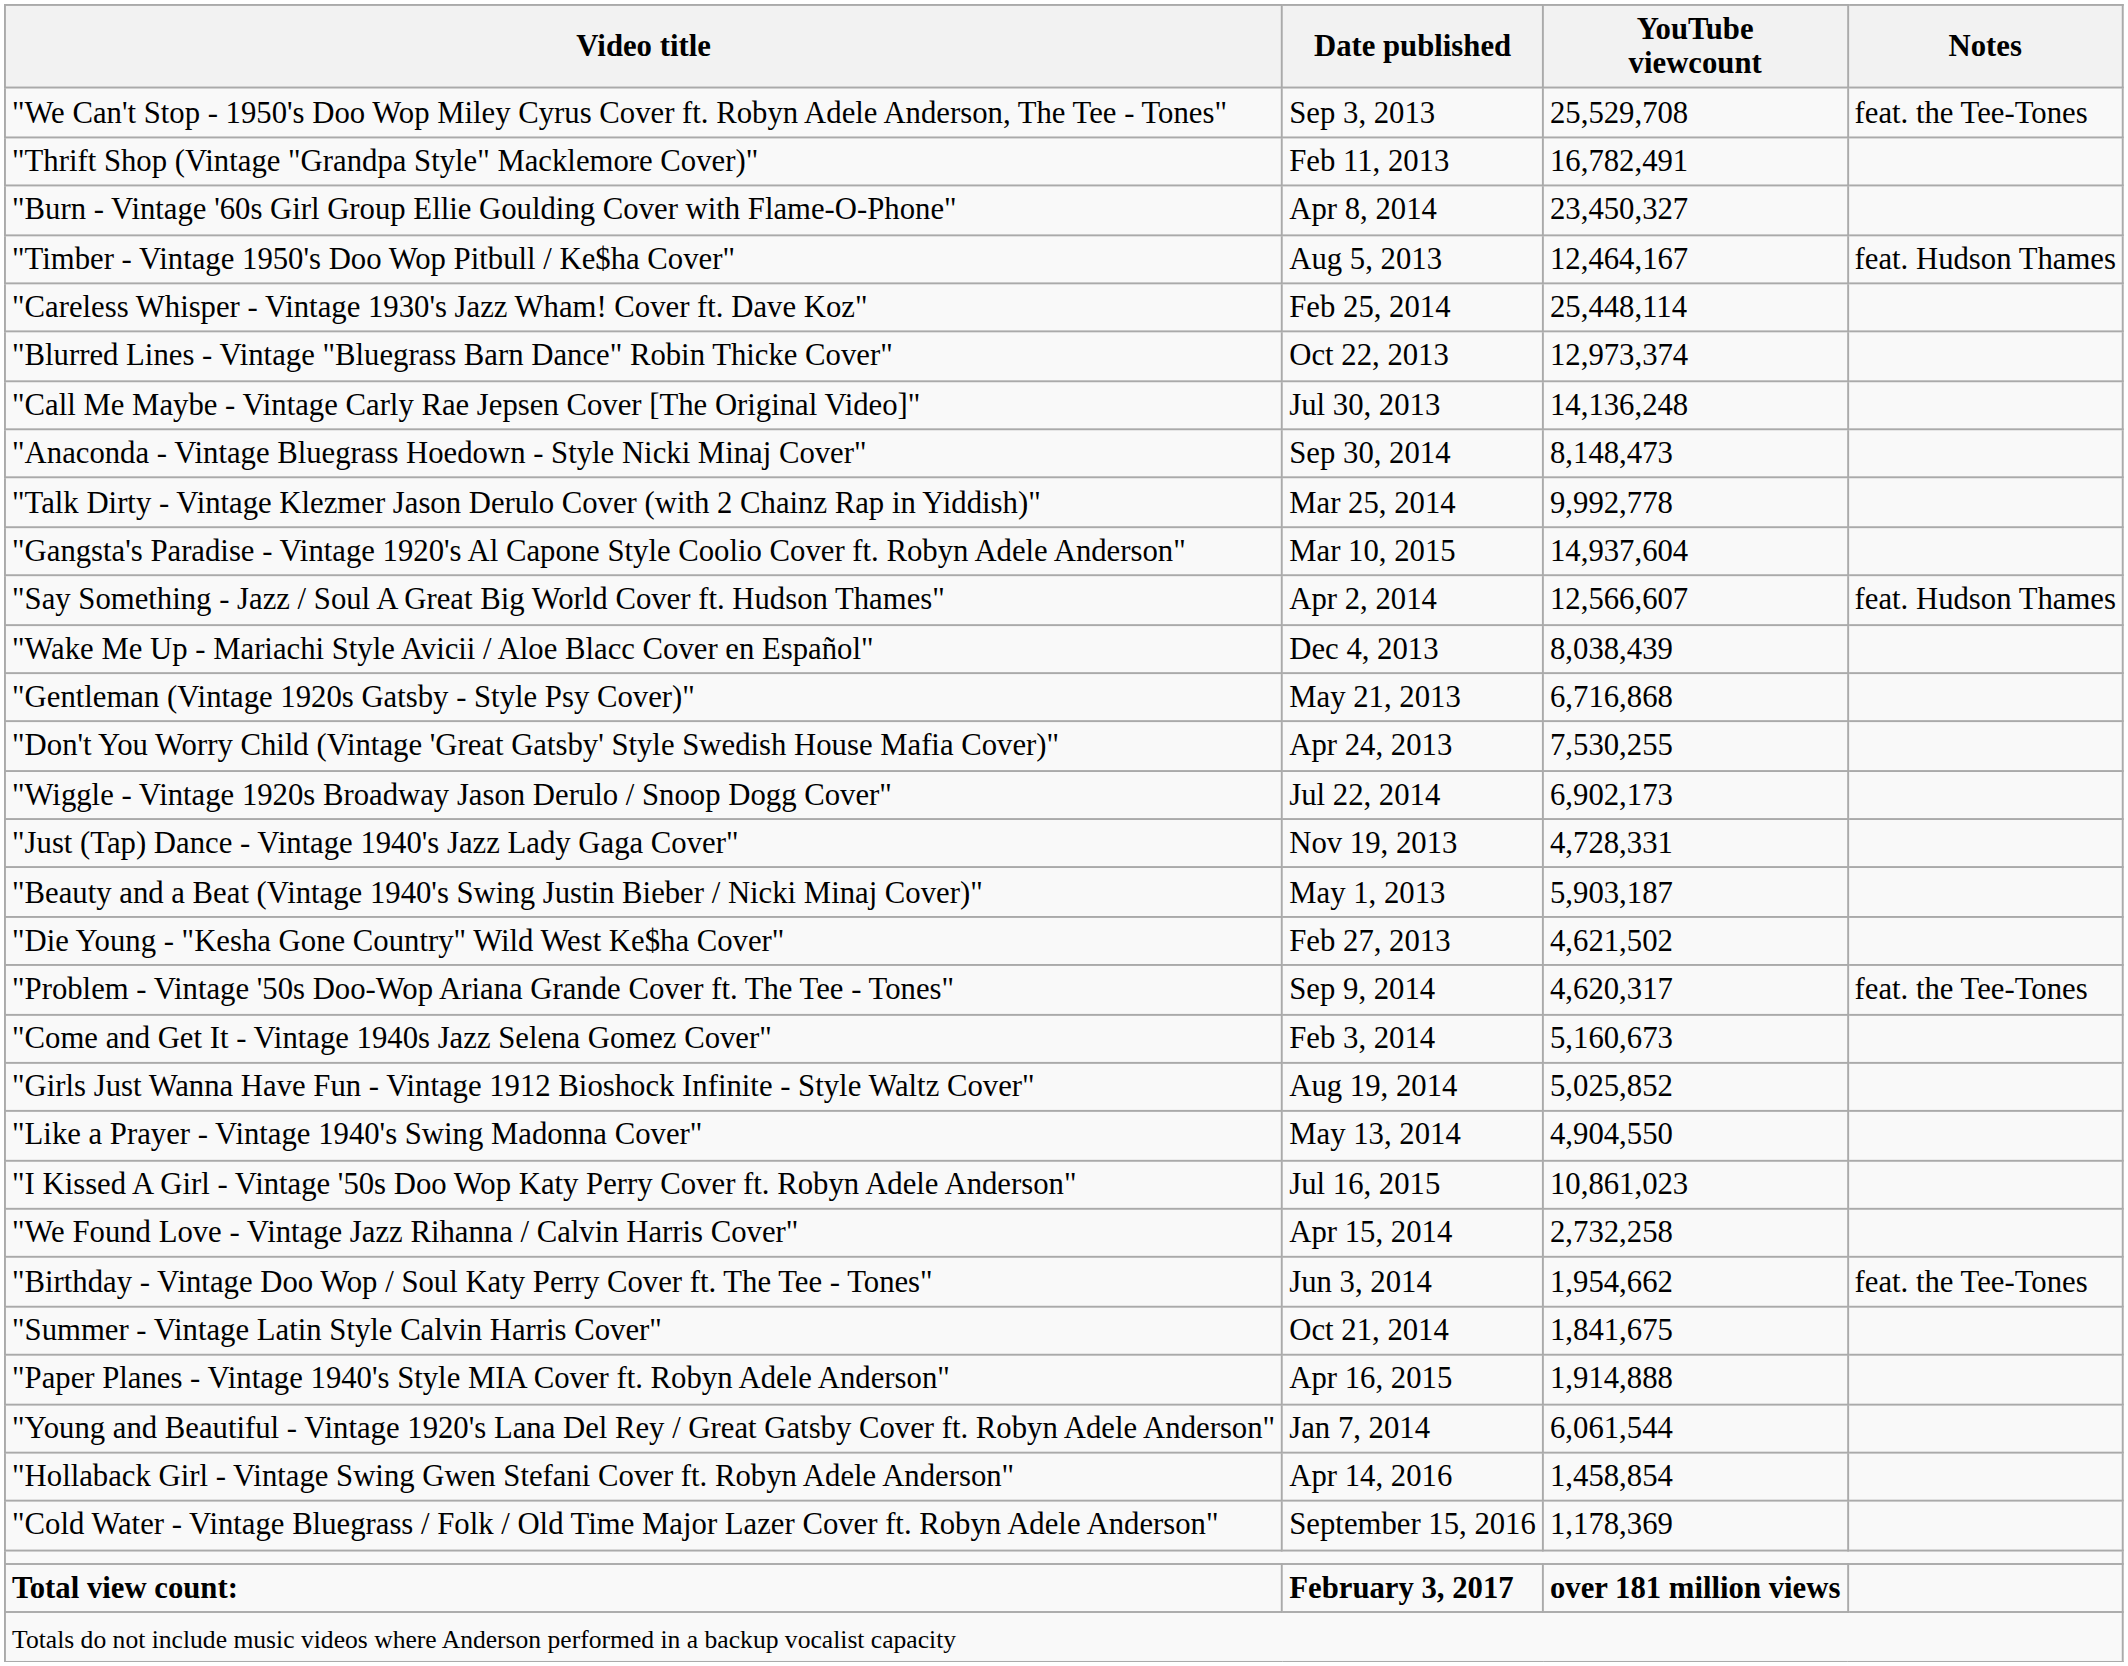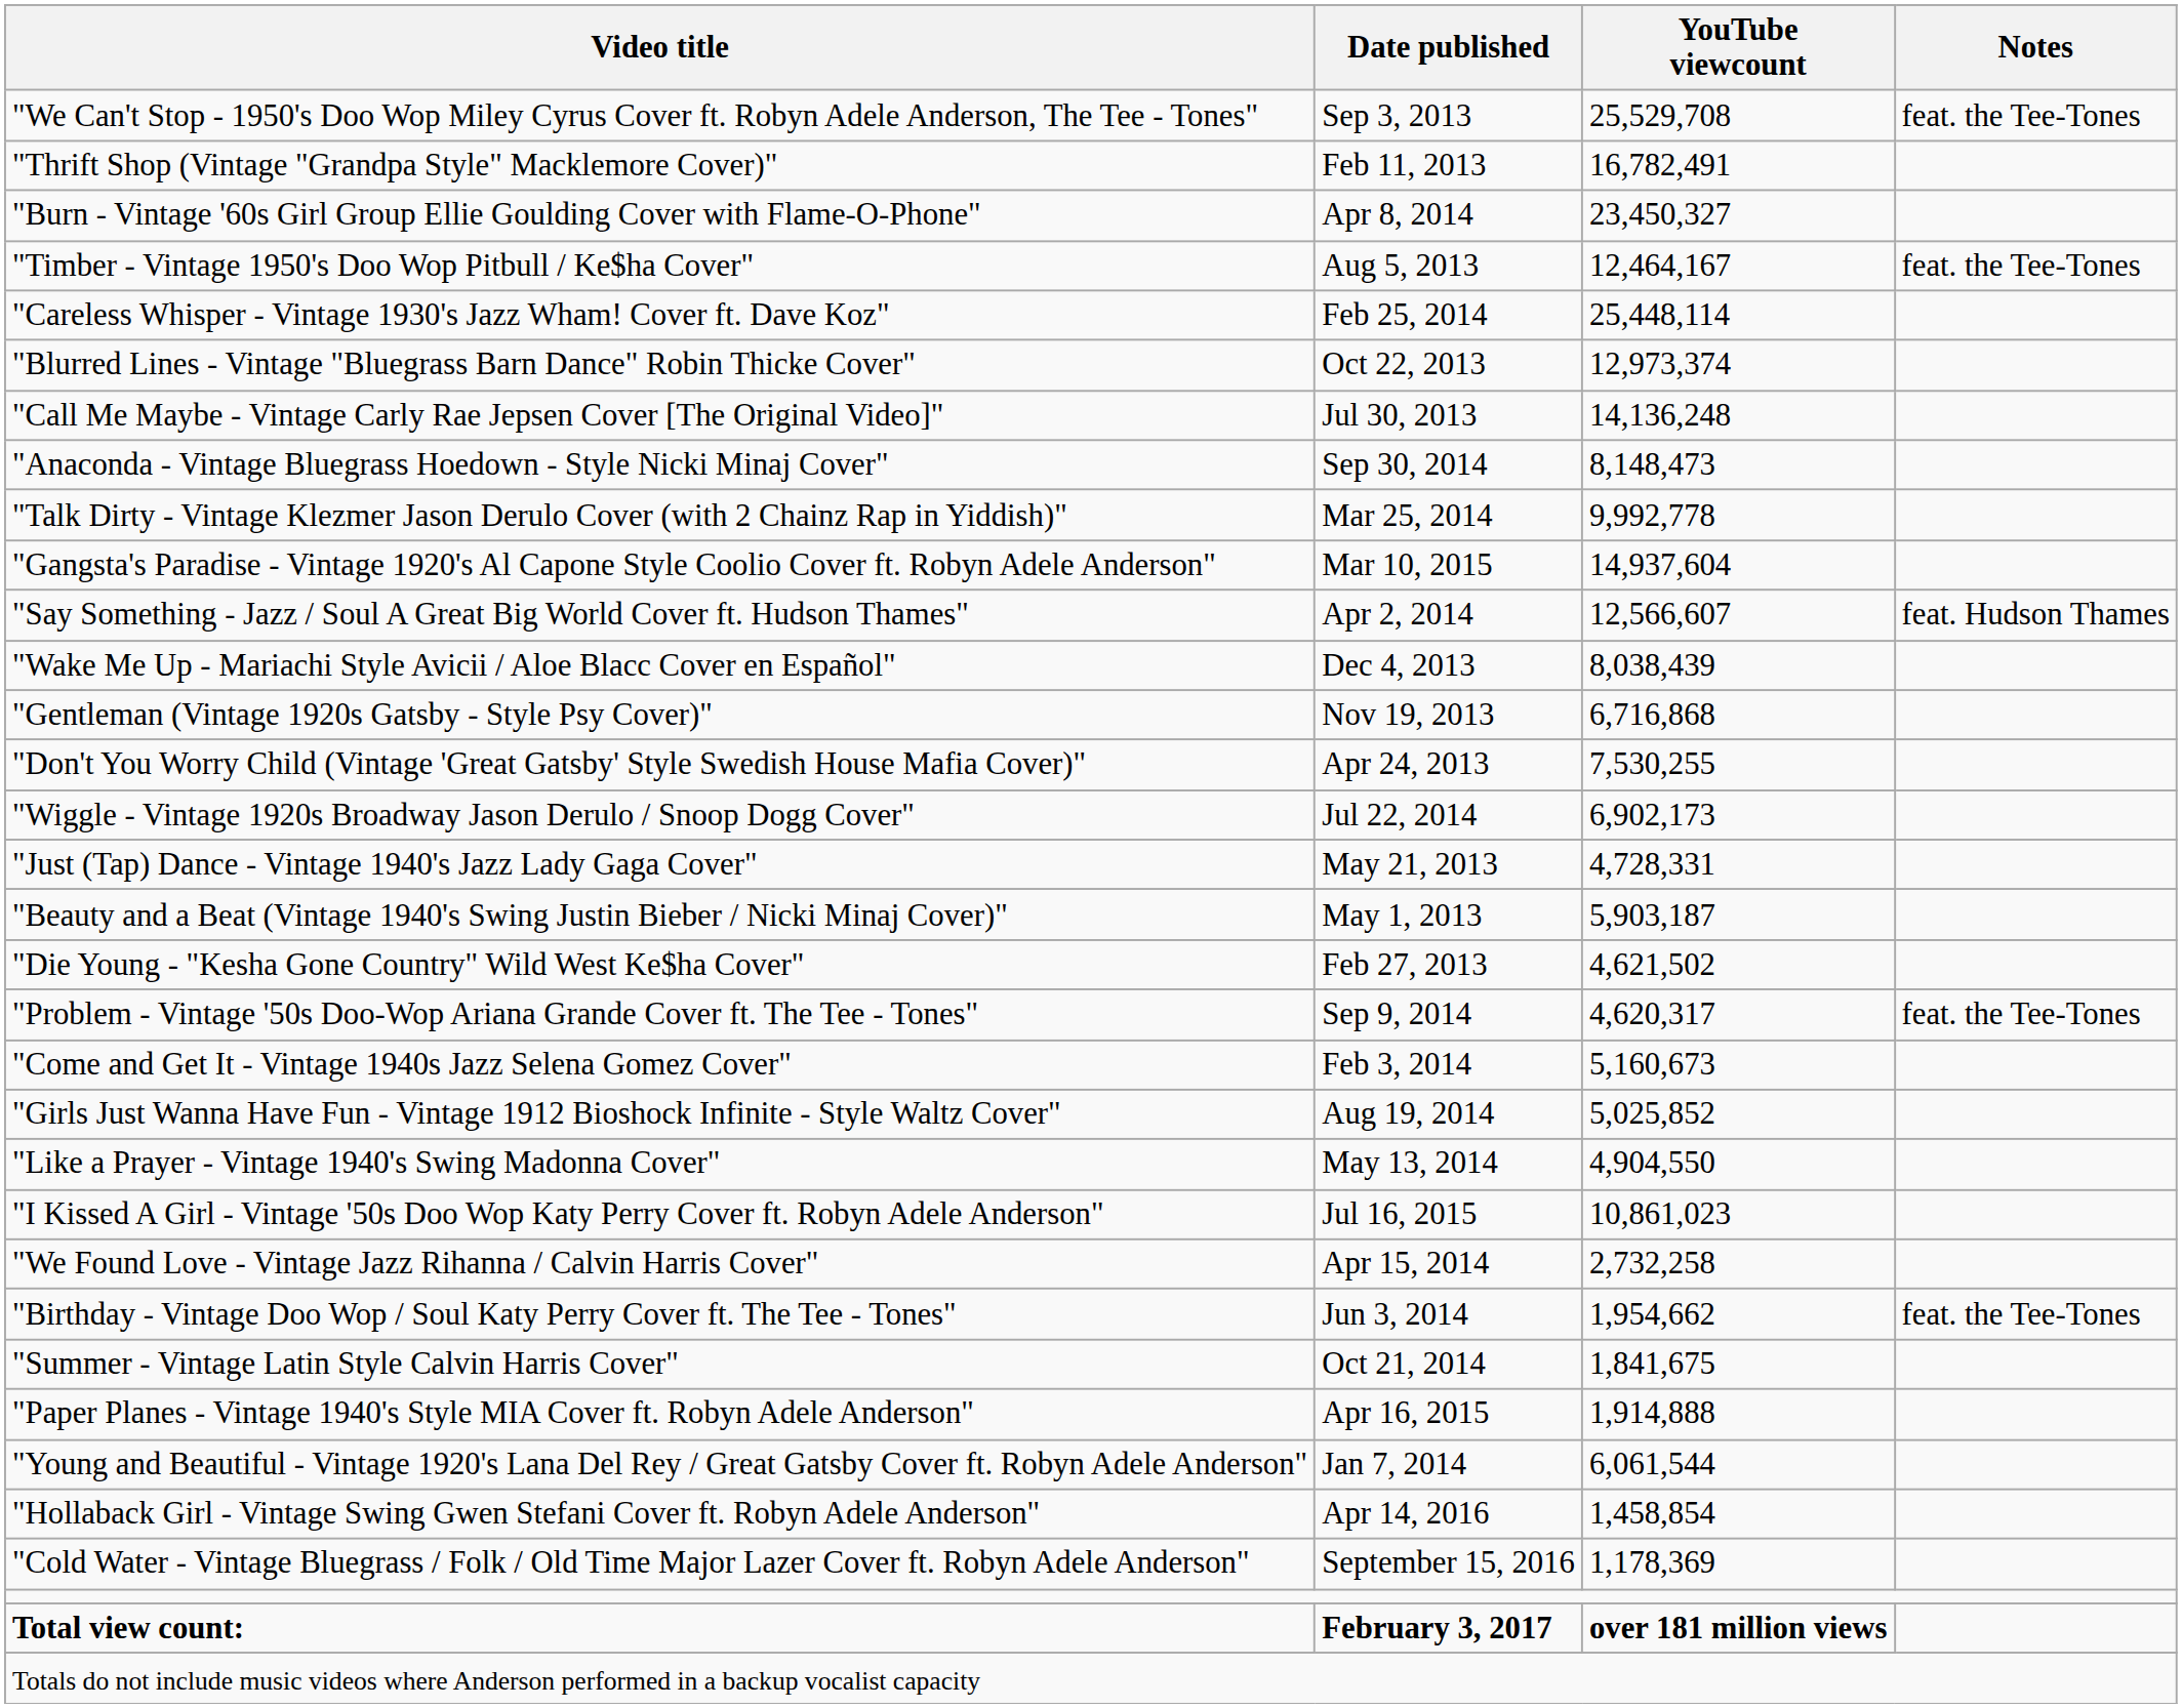"Timber - Vintage 1950's Doo Wop Pitbull / Ke$ha Cover" | Notes: feat. Hudson Thames -> feat. the Tee-Tones
"Gentleman (Vintage 1920s Gatsby - Style Psy Cover)" | Date published: May 21, 2013 -> Nov 19, 2013
"Just (Tap) Dance - Vintage 1940's Jazz Lady Gaga Cover" | Date published: Nov 19, 2013 -> May 21, 2013
